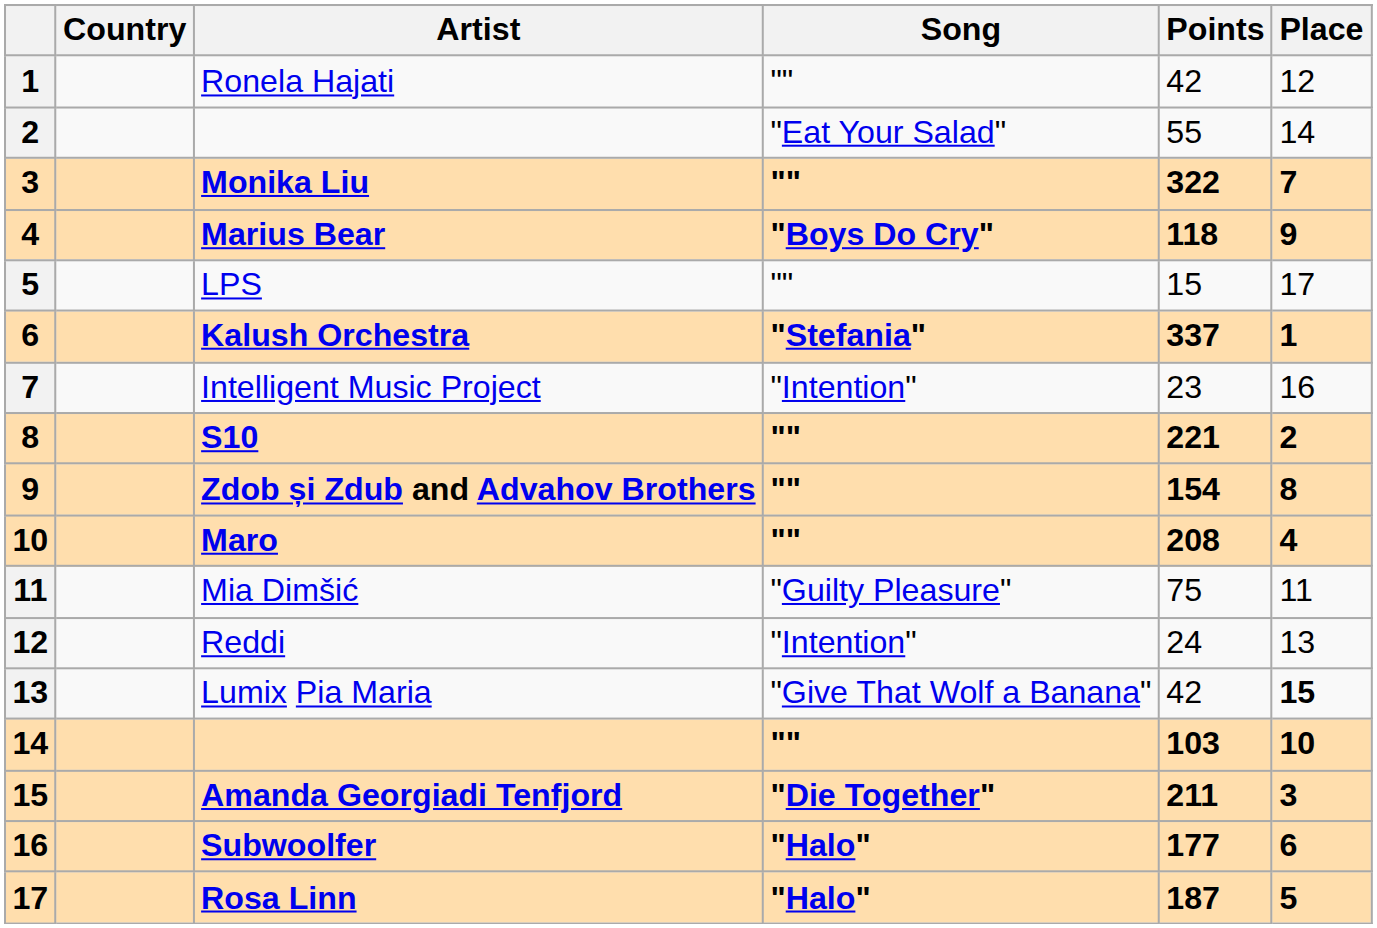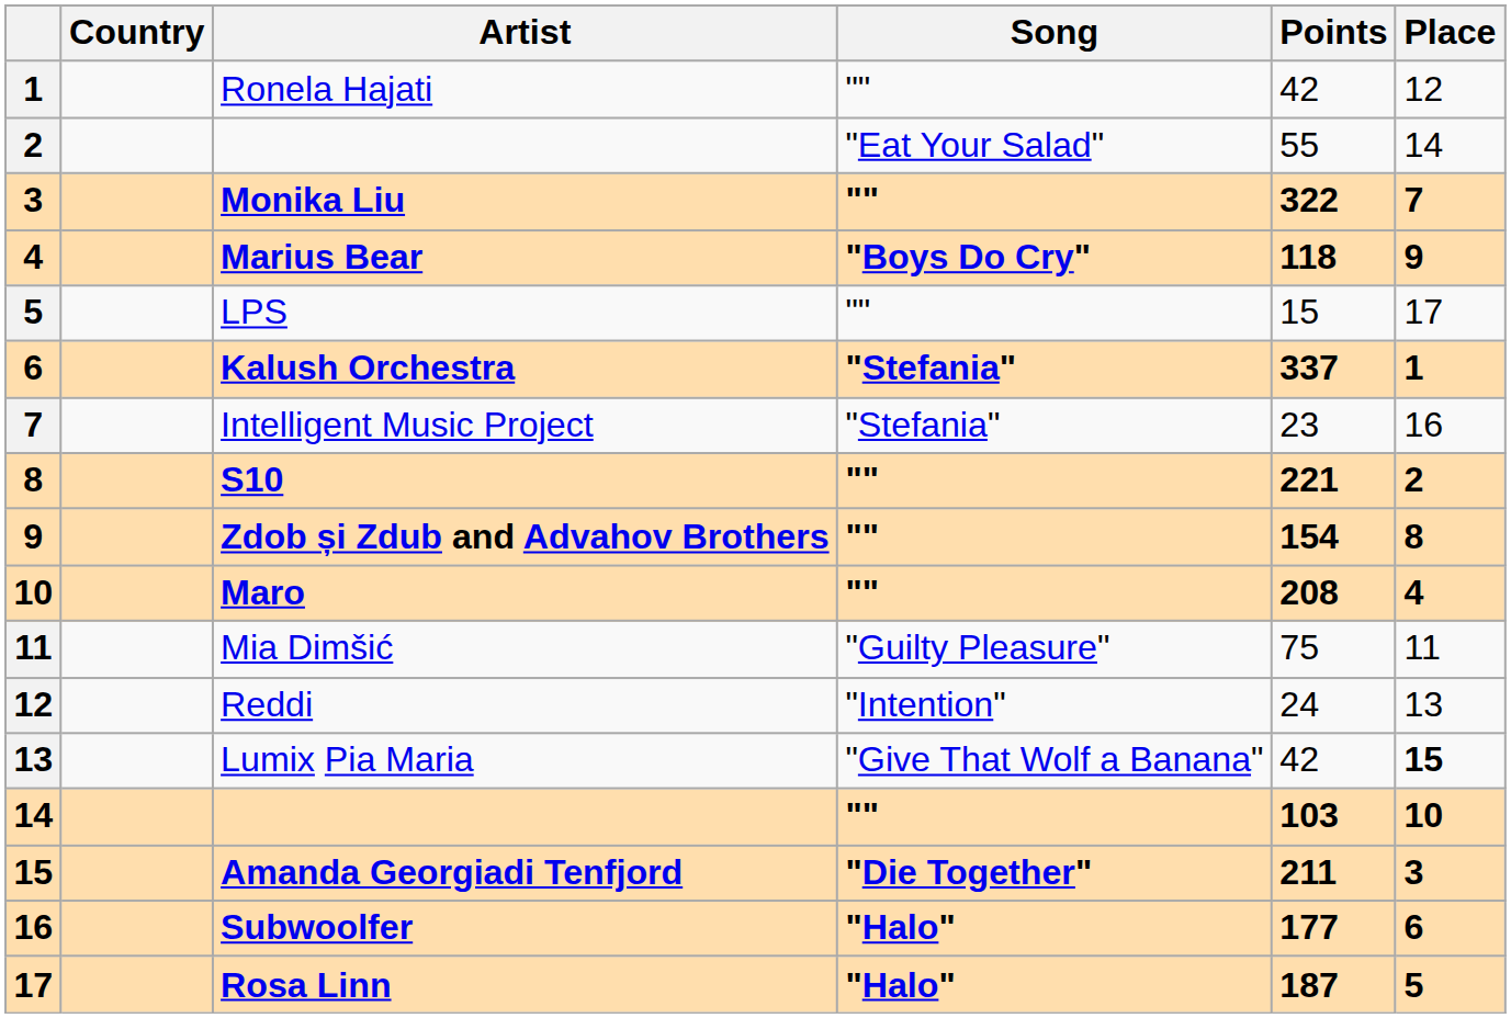Intelligent Music Project | Song: "Intention" -> "Stefania"
